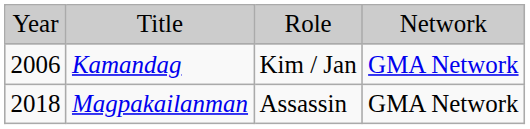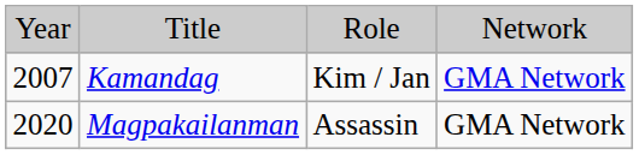Kamandag | column 1: 2006 -> 2007
Magpakailanman | column 1: 2018 -> 2020
